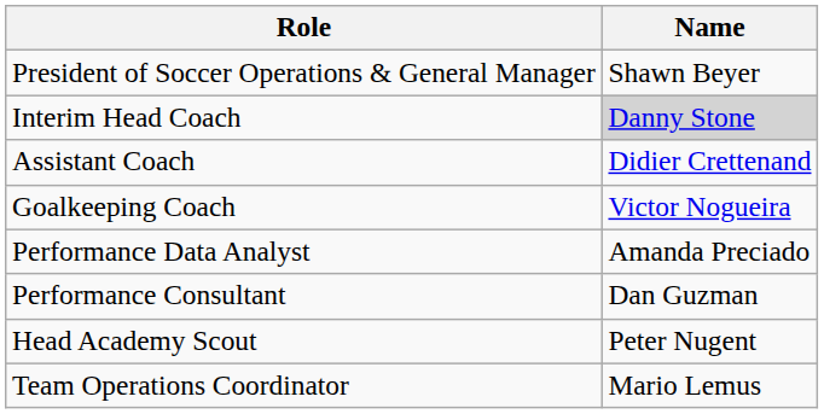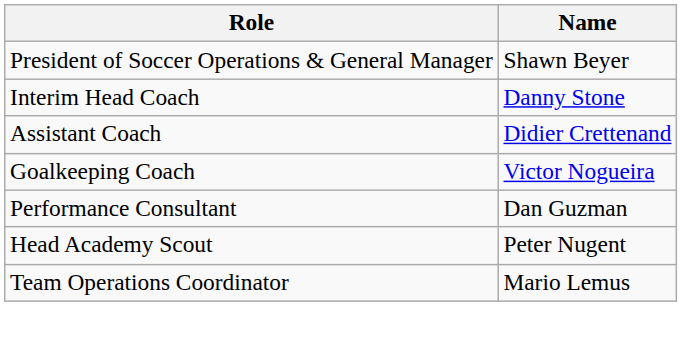Interim Head Coach | Name: lightgrey background -> no background
- row: Performance Data Analyst | Amanda Preciado
